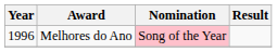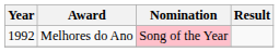Melhores do Ano | Year: 1996 -> 1992
